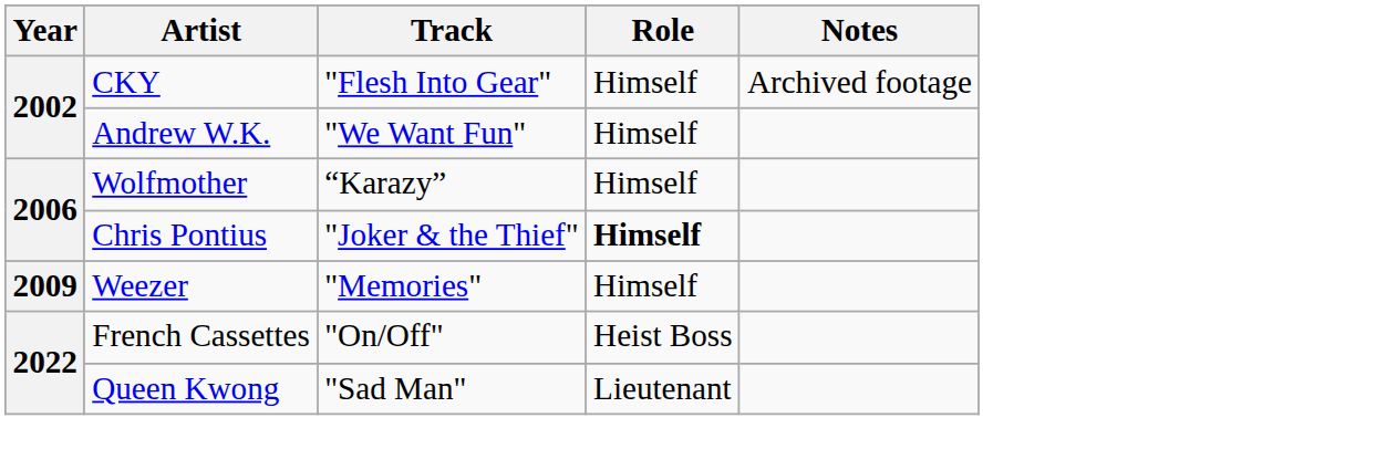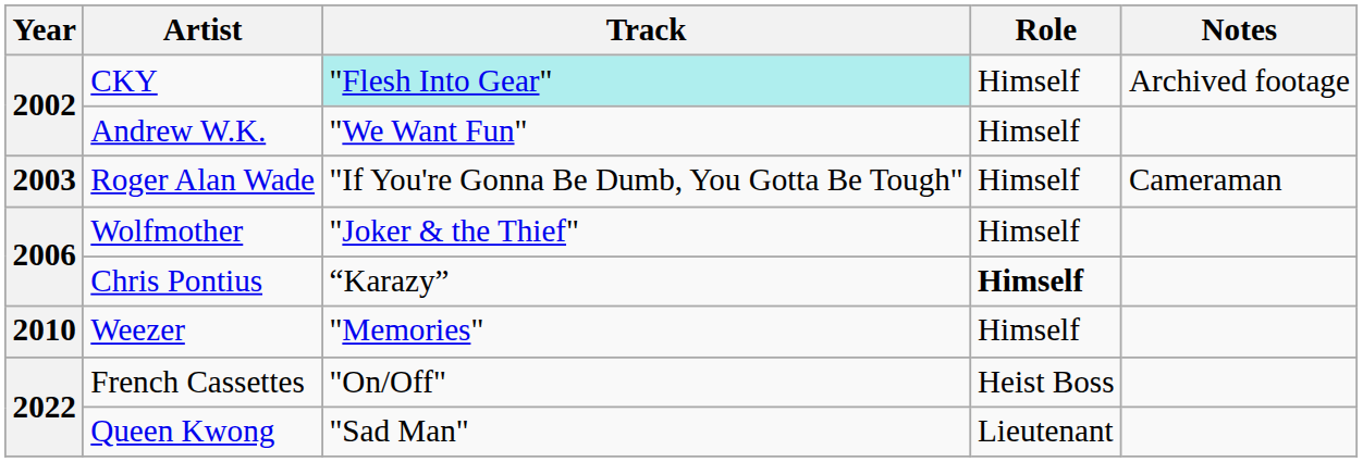CKY | Track: no background -> paleturquoise background
+ row: 2003 | Roger Alan Wade | "If You're Gonna Be Dumb, You Gotta Be Tough" | Himself | Cameraman
Wolfmother | Track: “Karazy” -> "Joker & the Thief"
Chris Pontius | Track: "Joker & the Thief" -> “Karazy”
Weezer | Year: 2009 -> 2010
